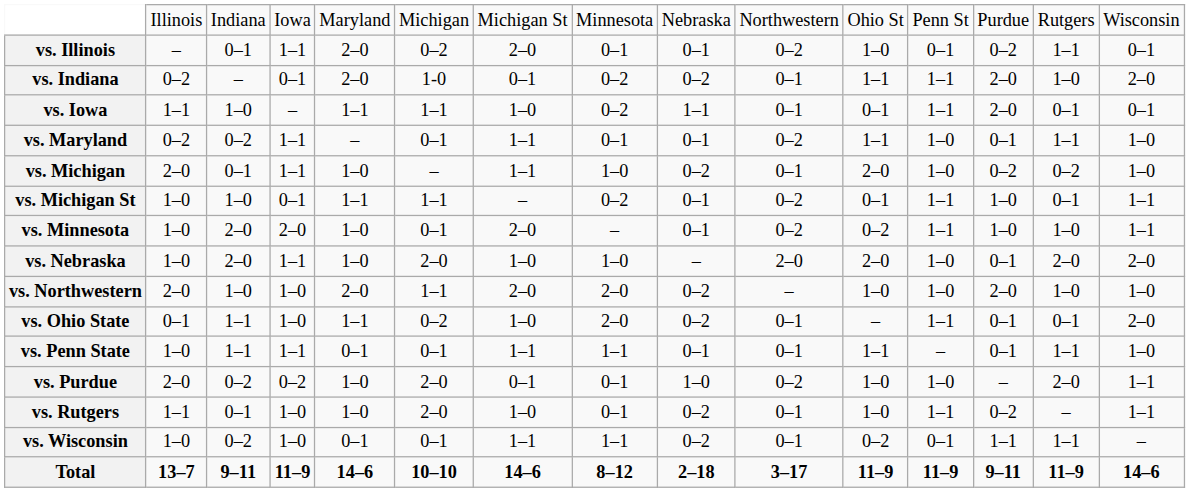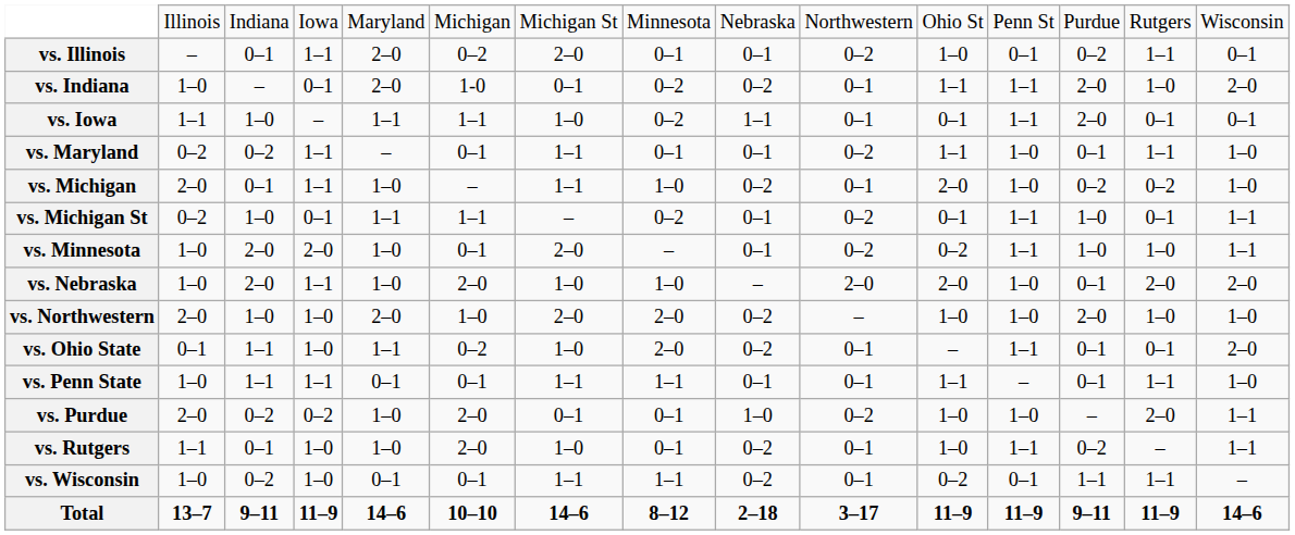vs. Indiana | column 2: 0–2 -> 1–0
vs. Michigan St | column 2: 1–0 -> 0–2
vs. Northwestern | column 6: 1–1 -> 1–0
